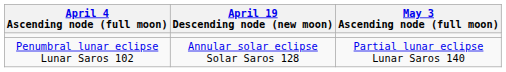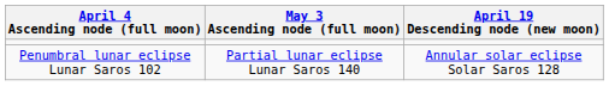columns swapped: April 19 Descending node (new moon) <-> May 3 Ascending node (full moon)
